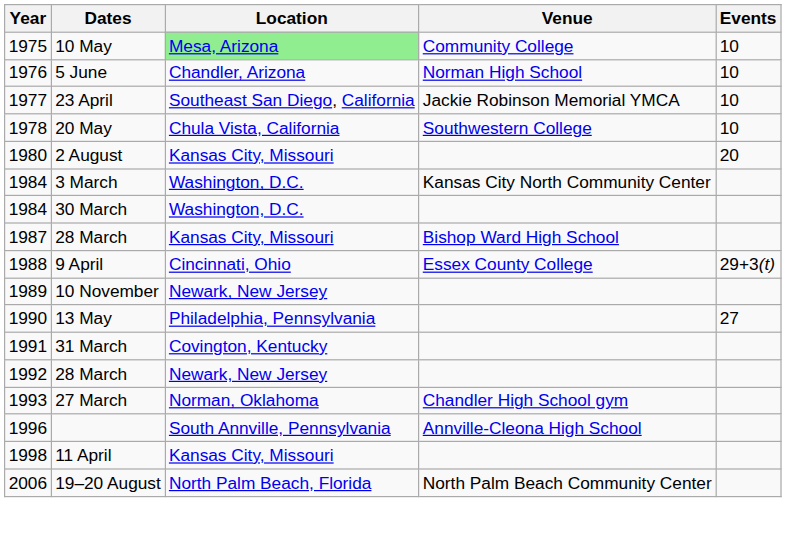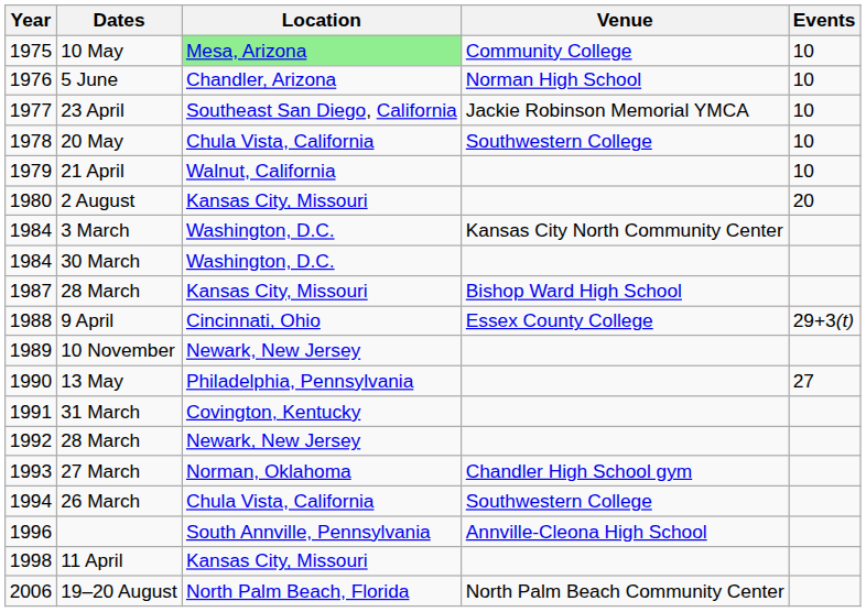+ row: 1979 | 21 April | Walnut, California | 10
+ row: 1994 | 26 March | Chula Vista, California | Southwestern College
